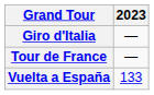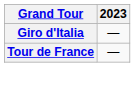- row: Vuelta a España | 133
